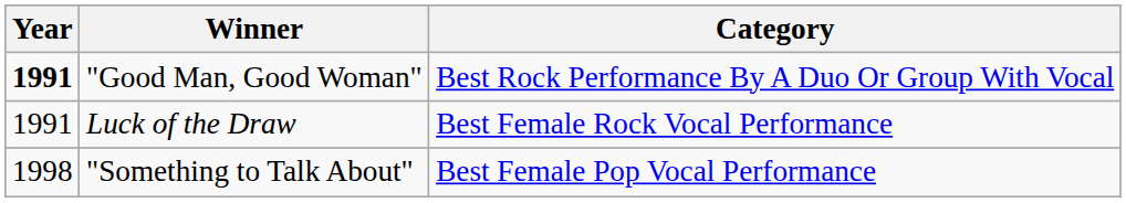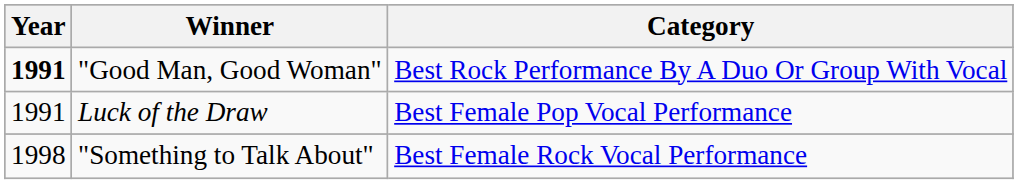Luck of the Draw | Category: Best Female Rock Vocal Performance -> Best Female Pop Vocal Performance
"Something to Talk About" | Category: Best Female Pop Vocal Performance -> Best Female Rock Vocal Performance
